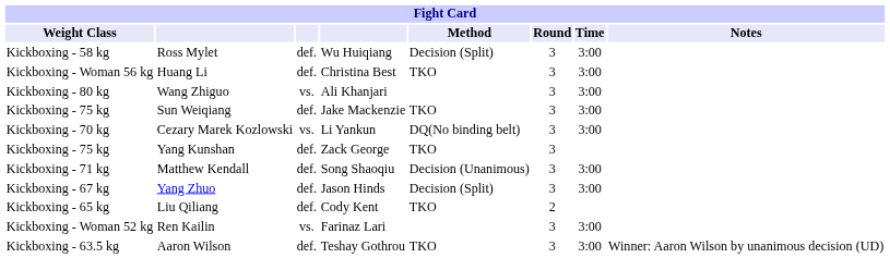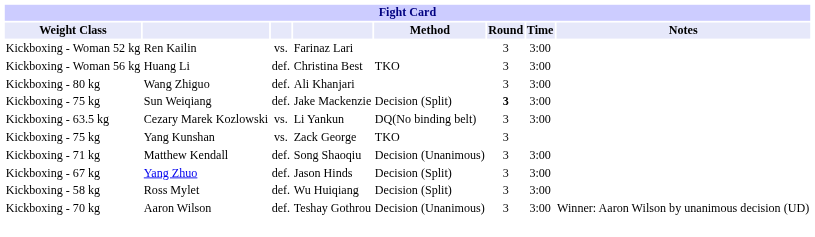rows swapped: Ren Kailin <-> Ross Mylet
Wang Zhiguo | column 3: vs. -> def.
Sun Weiqiang | Method: TKO -> Decision (Split)
Sun Weiqiang | Round: normal -> bold
Cezary Marek Kozlowski | Weight Class: Kickboxing - 70 kg -> Kickboxing - 63.5 kg
Yang Kunshan | column 3: def. -> vs.
- row: Kickboxing - 65 kg | Liu Qiliang | def. | Cody Kent | TKO | 2
Aaron Wilson | Weight Class: Kickboxing - 63.5 kg -> Kickboxing - 70 kg
Aaron Wilson | Method: TKO -> Decision (Unanimous)
